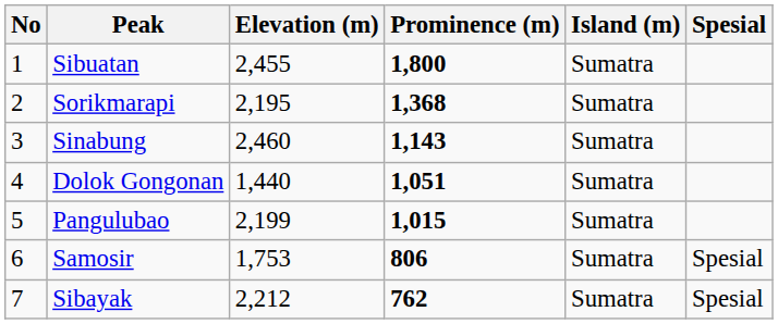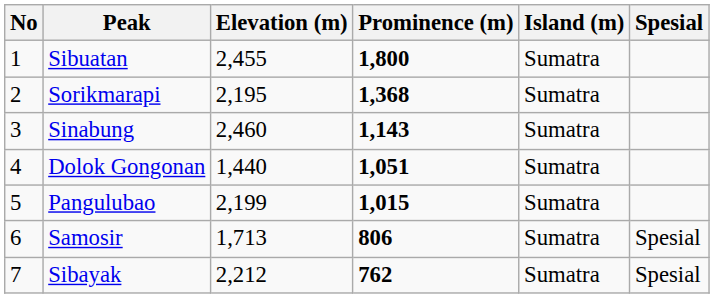Samosir | Elevation (m): 1,753 -> 1,713
